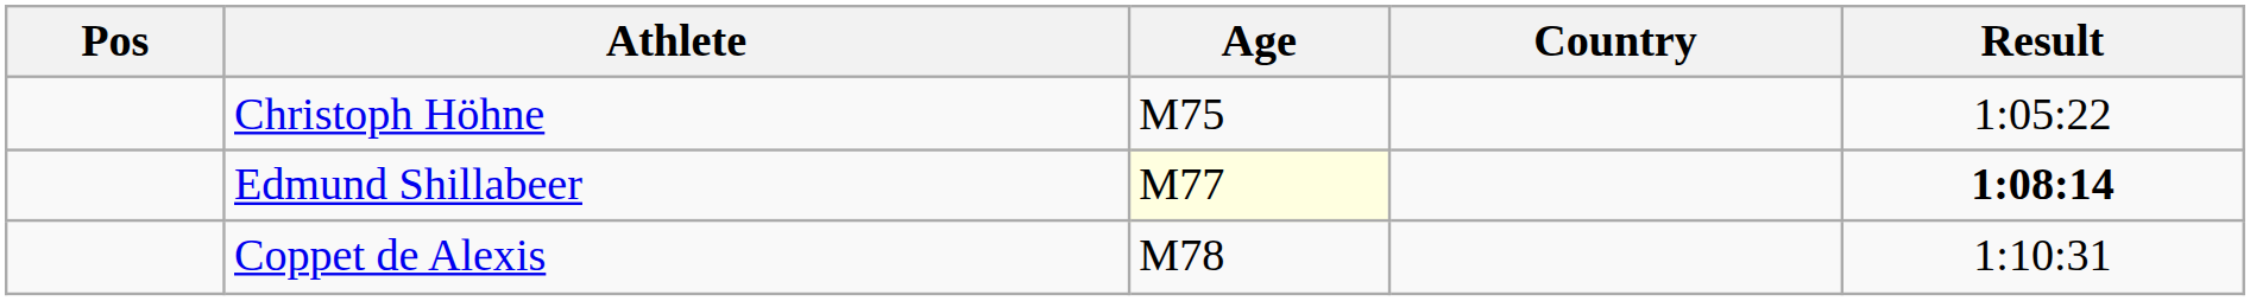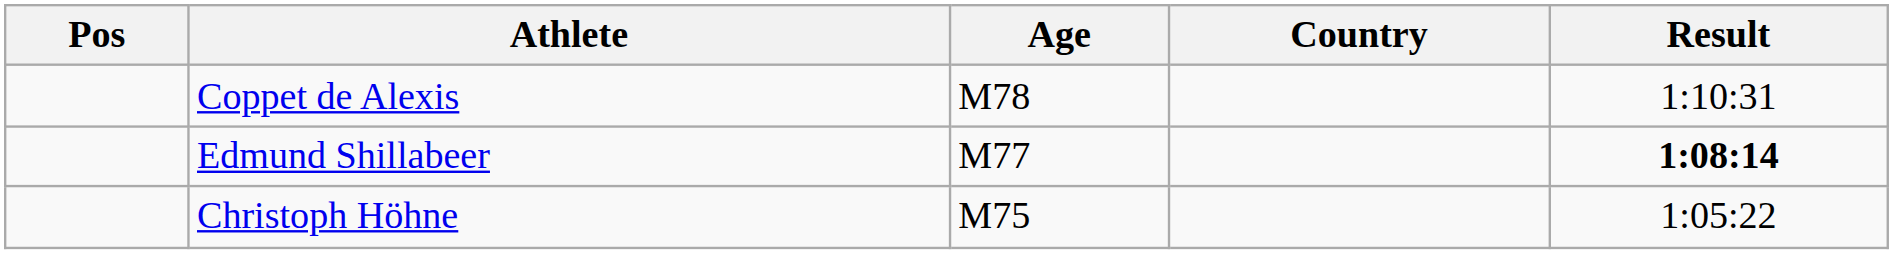rows swapped: Christoph Höhne <-> Coppet de Alexis
Edmund Shillabeer | Age: lightyellow background -> no background
